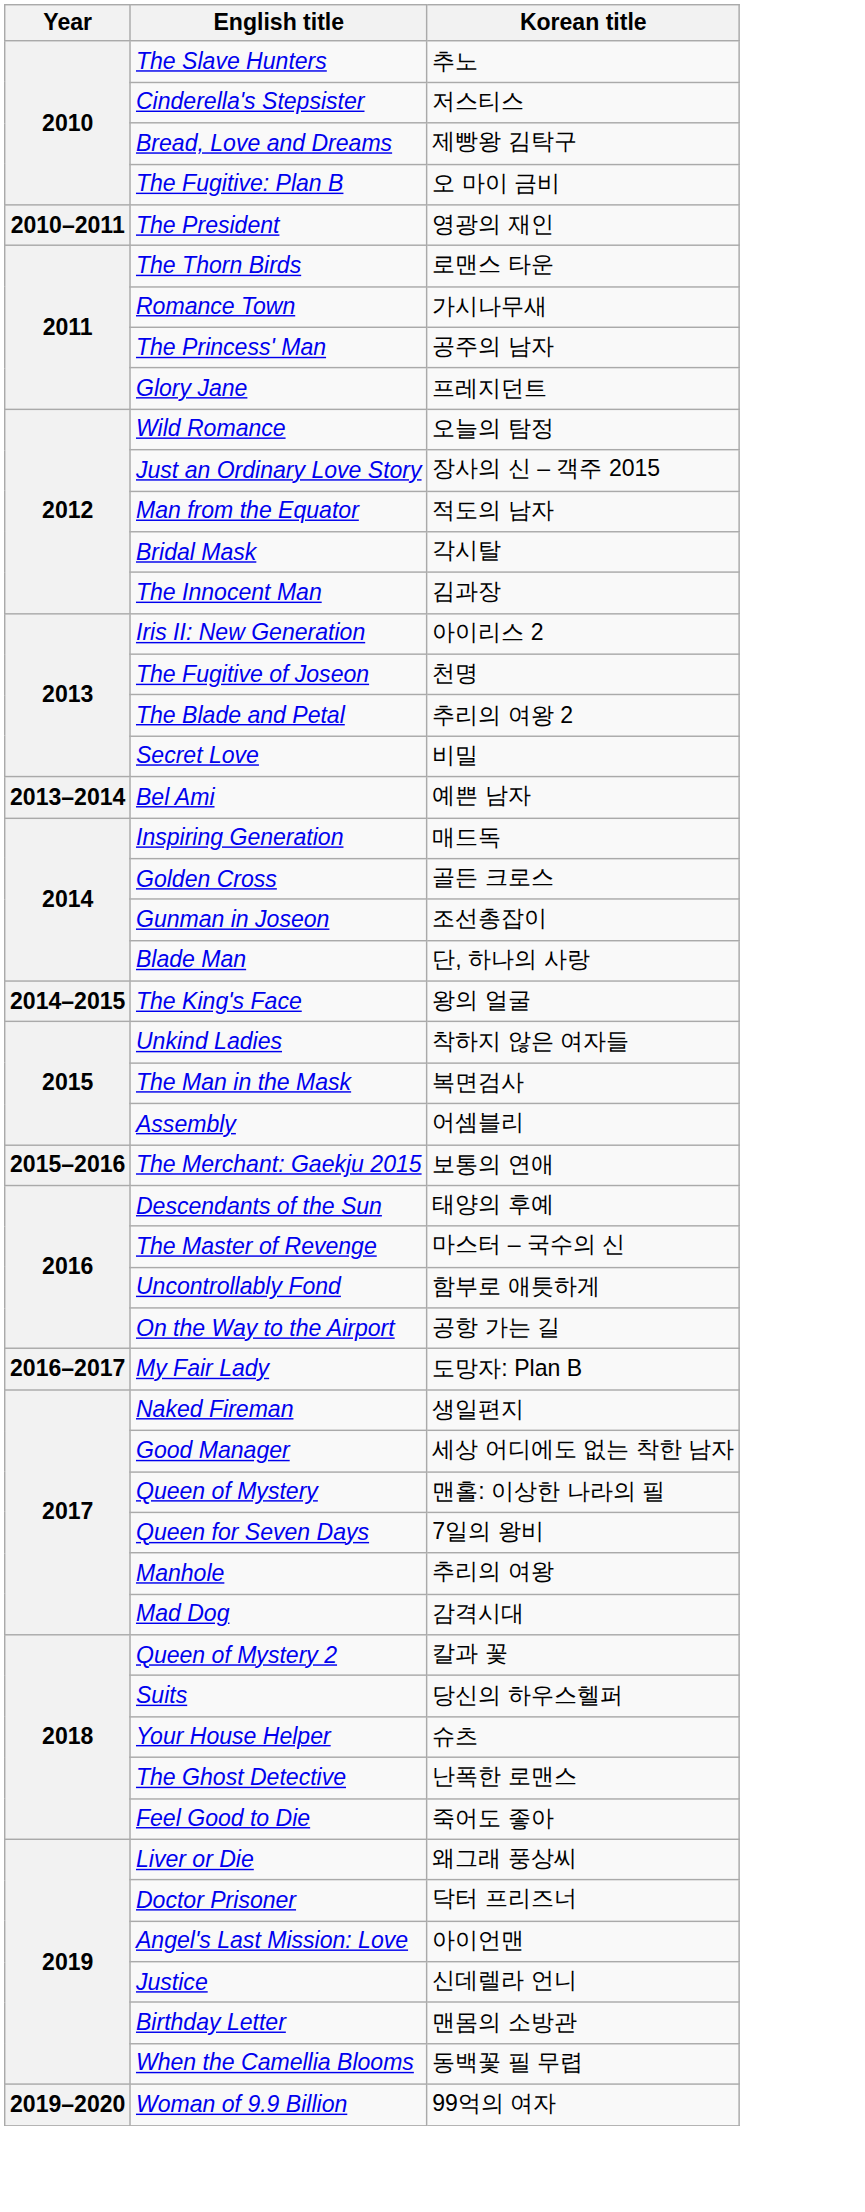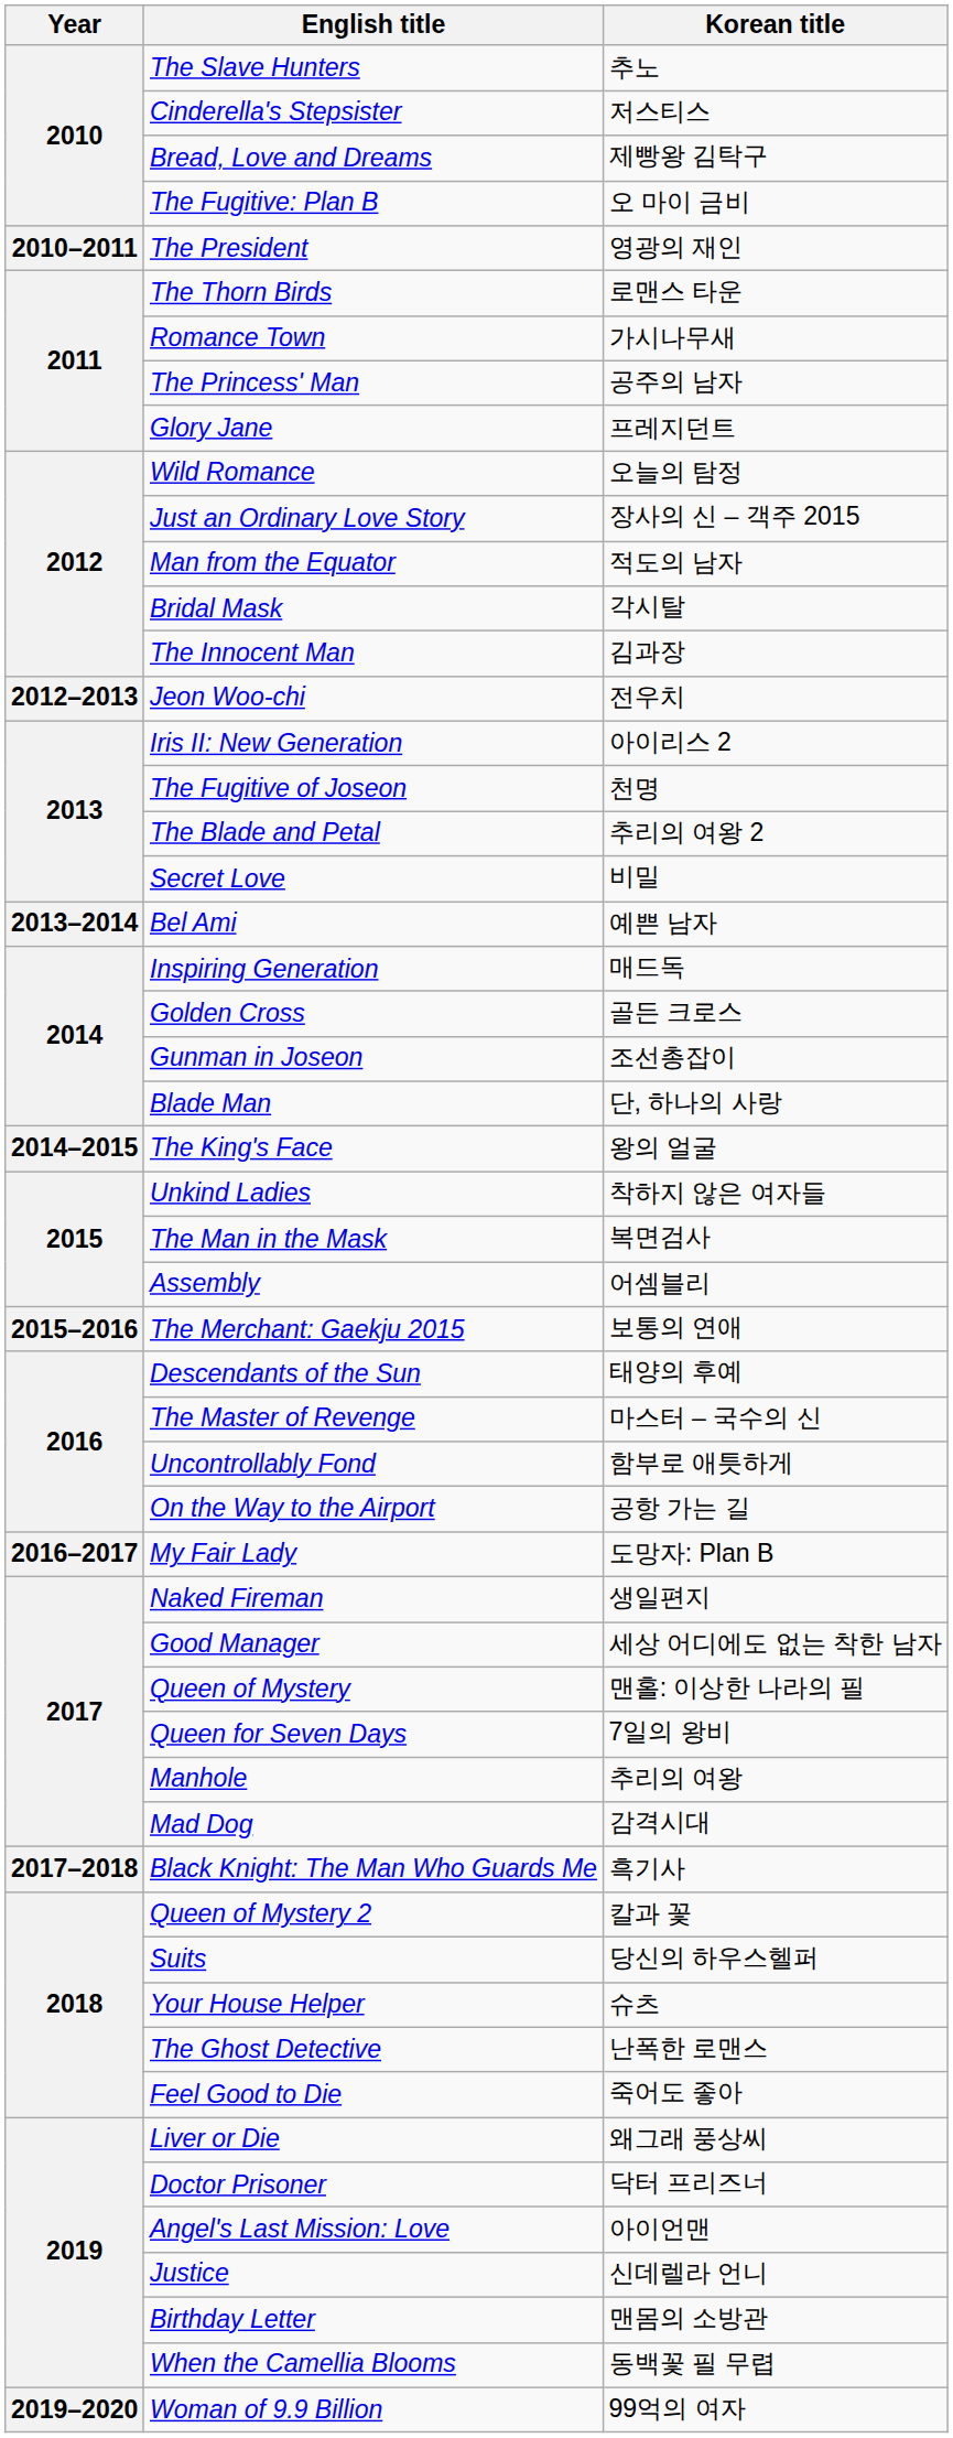+ row: 2012–2013 | Jeon Woo-chi | 전우치
+ row: 2017–2018 | Black Knight: The Man Who Guards Me | 흑기사
